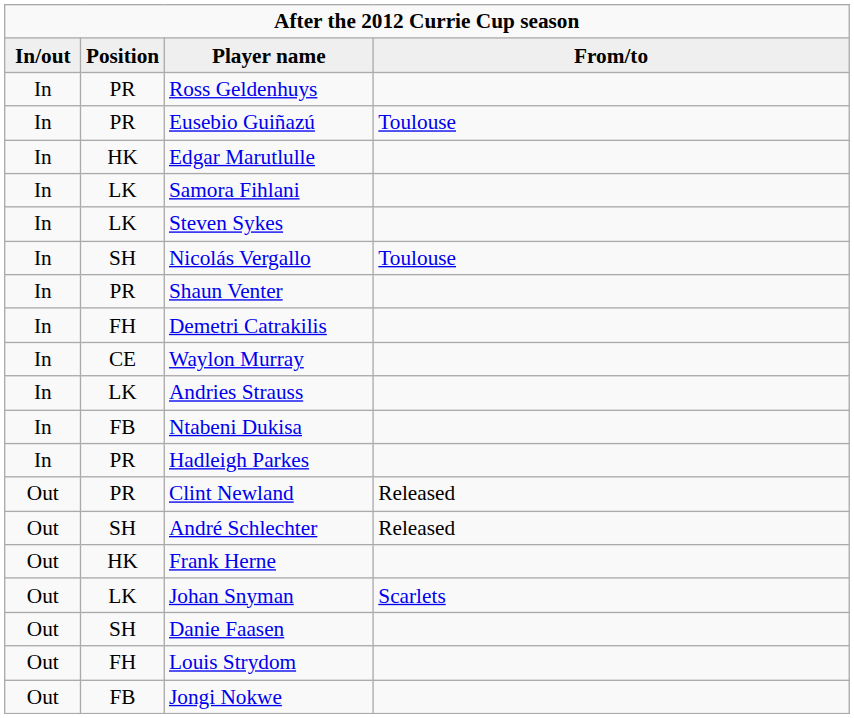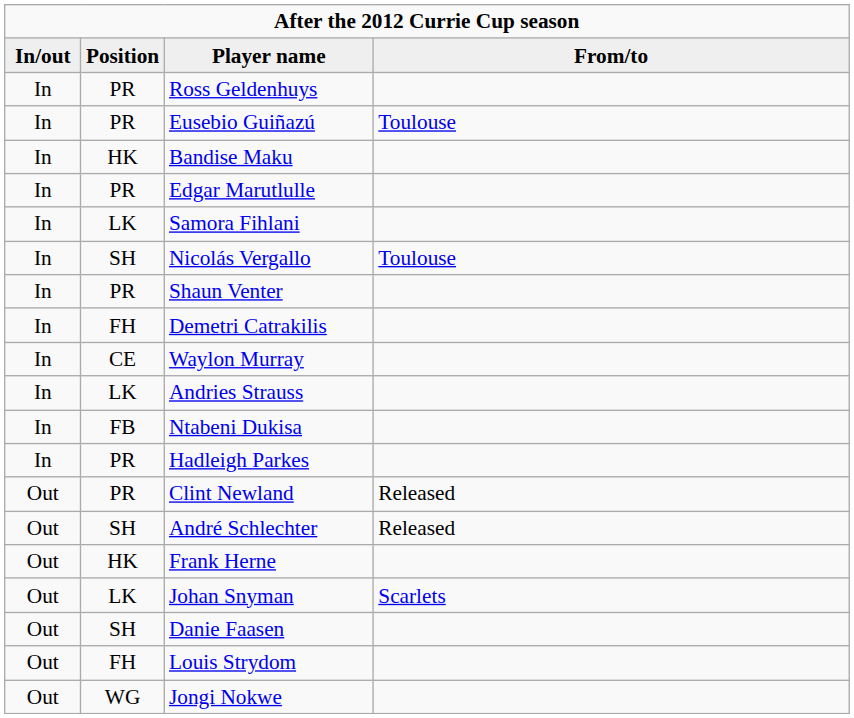+ row: In | HK | Bandise Maku
Edgar Marutlulle | Position: HK -> PR
- row: In | LK | Steven Sykes
Jongi Nokwe | Position: FB -> WG
